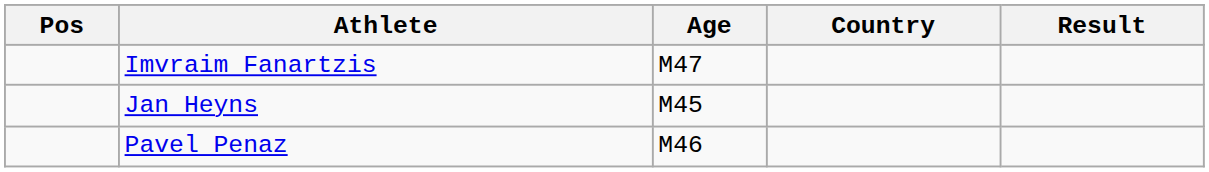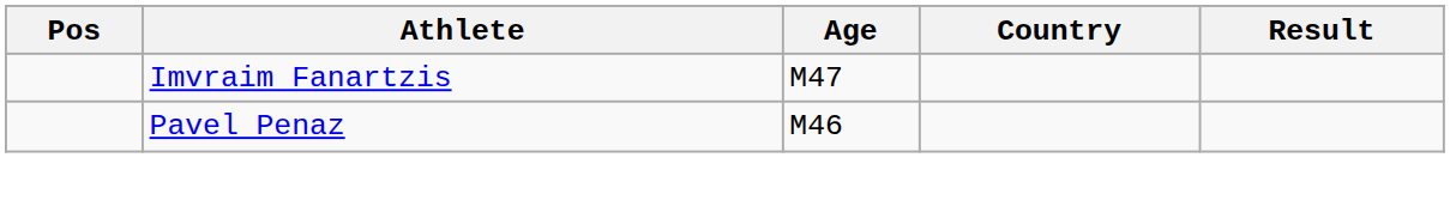- row: Jan Heyns | M45
